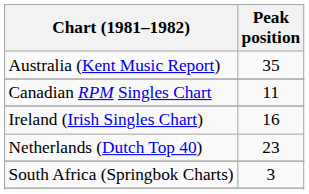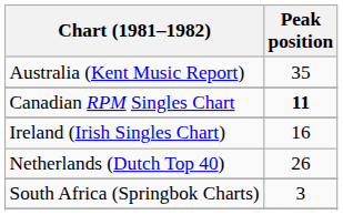Canadian RPM Singles Chart | Peak position: normal -> bold
Netherlands (Dutch Top 40) | Peak position: 23 -> 26
